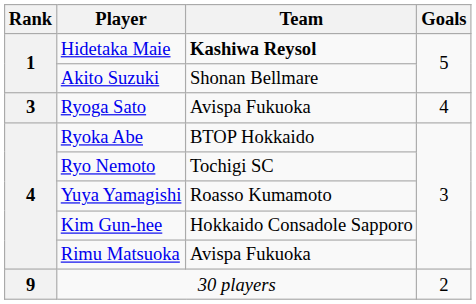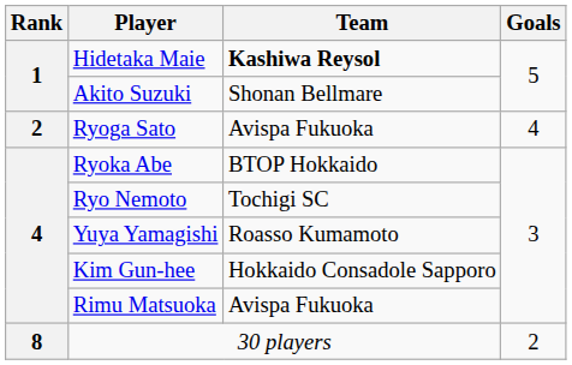Ryoga Sato | Rank: 3 -> 2
30 players | Rank: 9 -> 8
